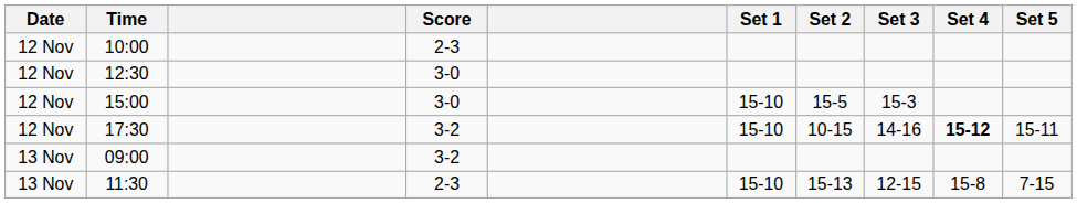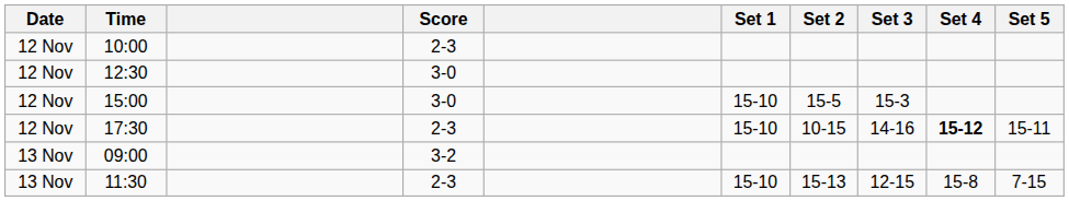17:30 | Score: 3-2 -> 2-3
